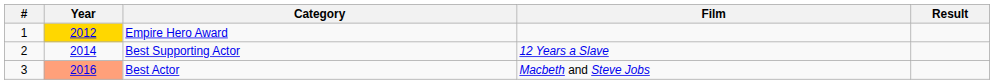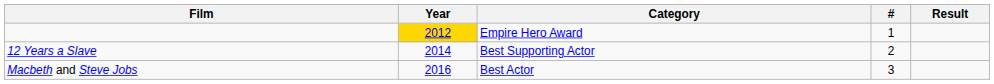columns swapped: # <-> Film
Best Actor | Year: lightsalmon background -> no background
